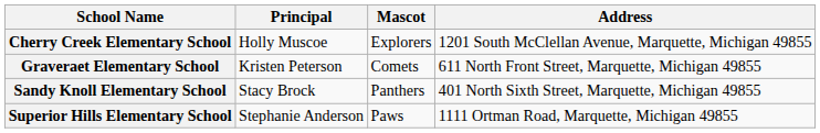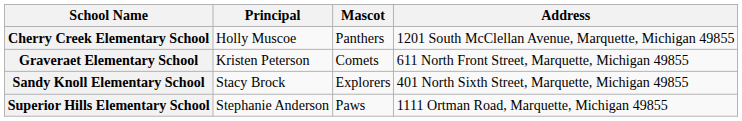Cherry Creek Elementary School | Mascot: Explorers -> Panthers
Sandy Knoll Elementary School | Mascot: Panthers -> Explorers
